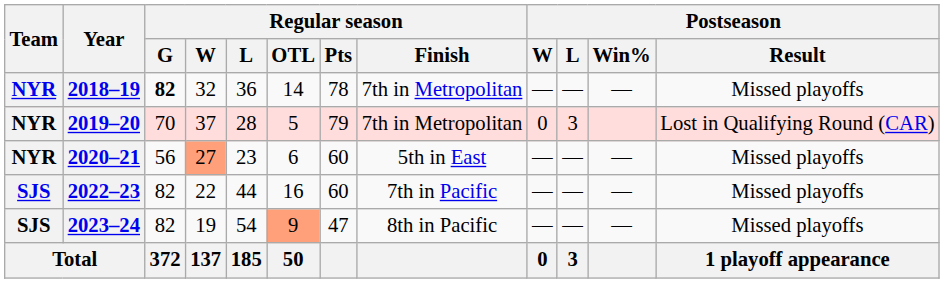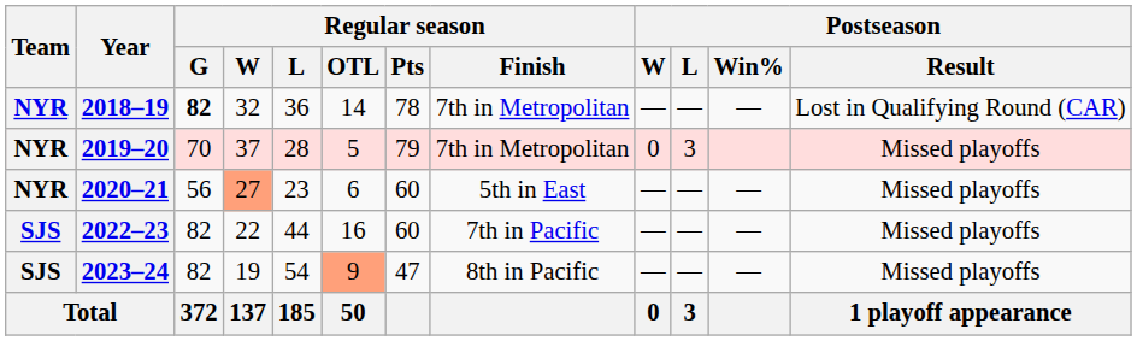2018–19 | Postseason / Result: Missed playoffs -> Lost in Qualifying Round (CAR)
2019–20 | Postseason / Result: Lost in Qualifying Round (CAR) -> Missed playoffs
